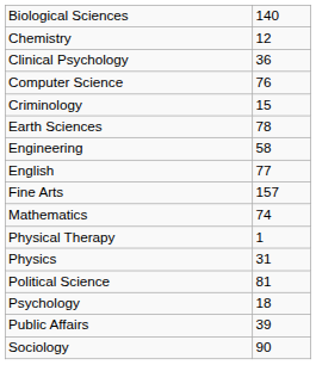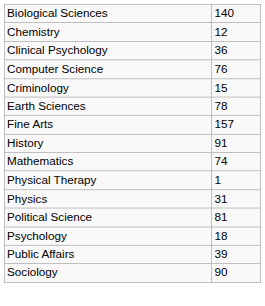- row: Engineering | 58
- row: English | 77
+ row: History | 91
